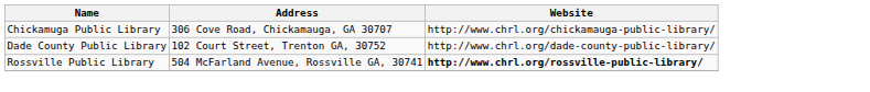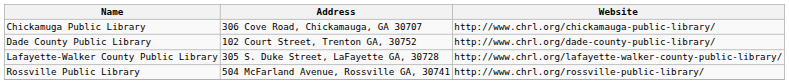+ row: Lafayette-Walker County Public Library | 305 S. Duke Street, LaFayette GA, 30728 | http://www.chrl.org/lafayette-walker-county-public-library/
Rossville Public Library | Website: bold -> normal
